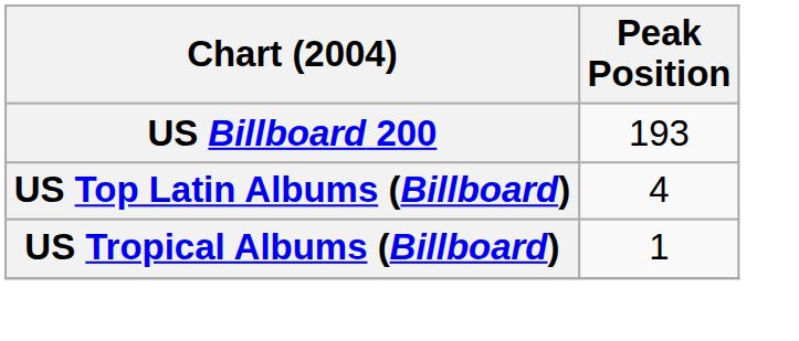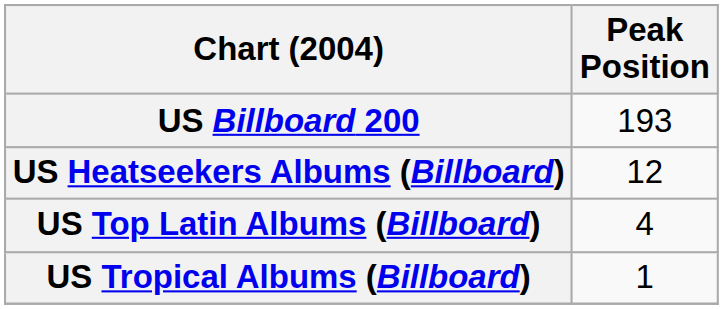+ row: US Heatseekers Albums (Billboard) | 12
